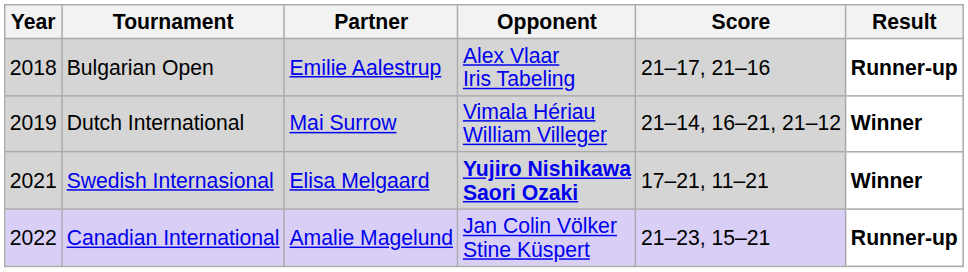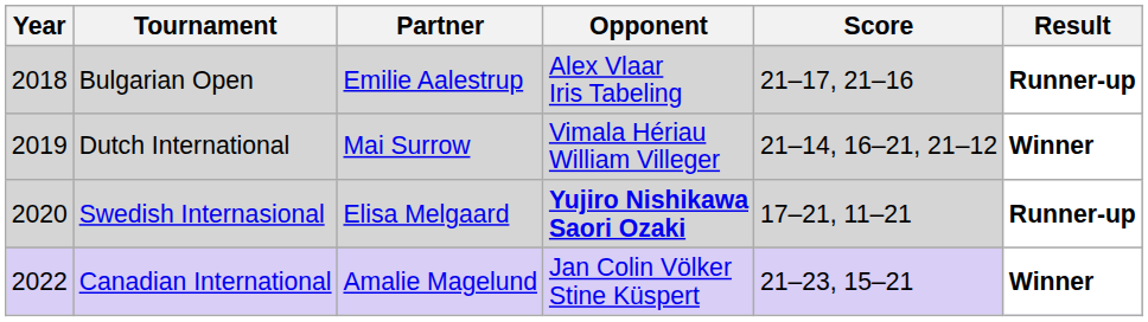Swedish Internasional | Year: 2021 -> 2020
Swedish Internasional | Result: Winner -> Runner-up
Canadian International | Result: Runner-up -> Winner
